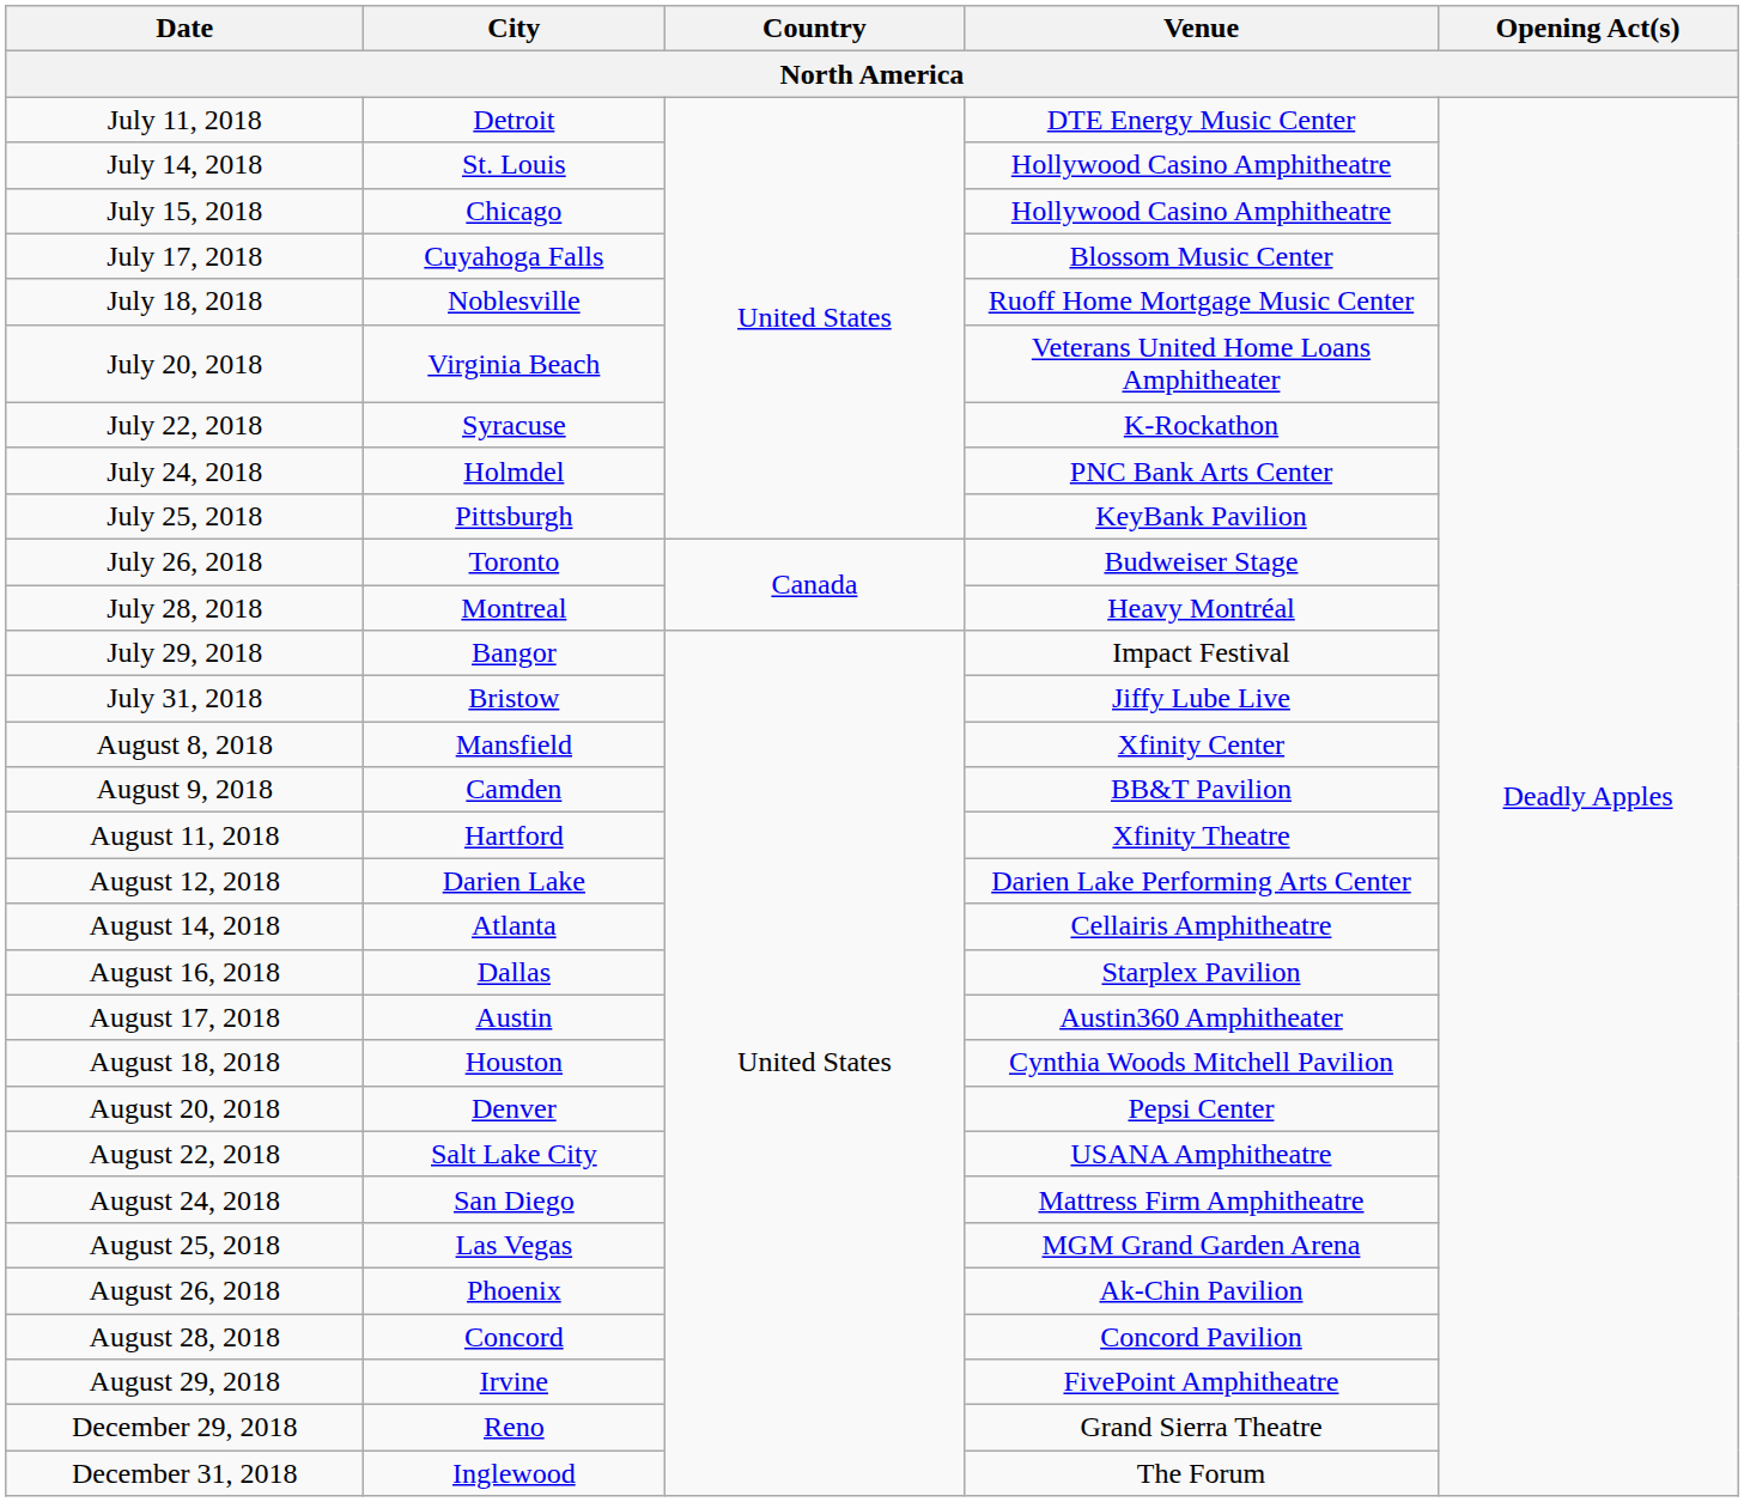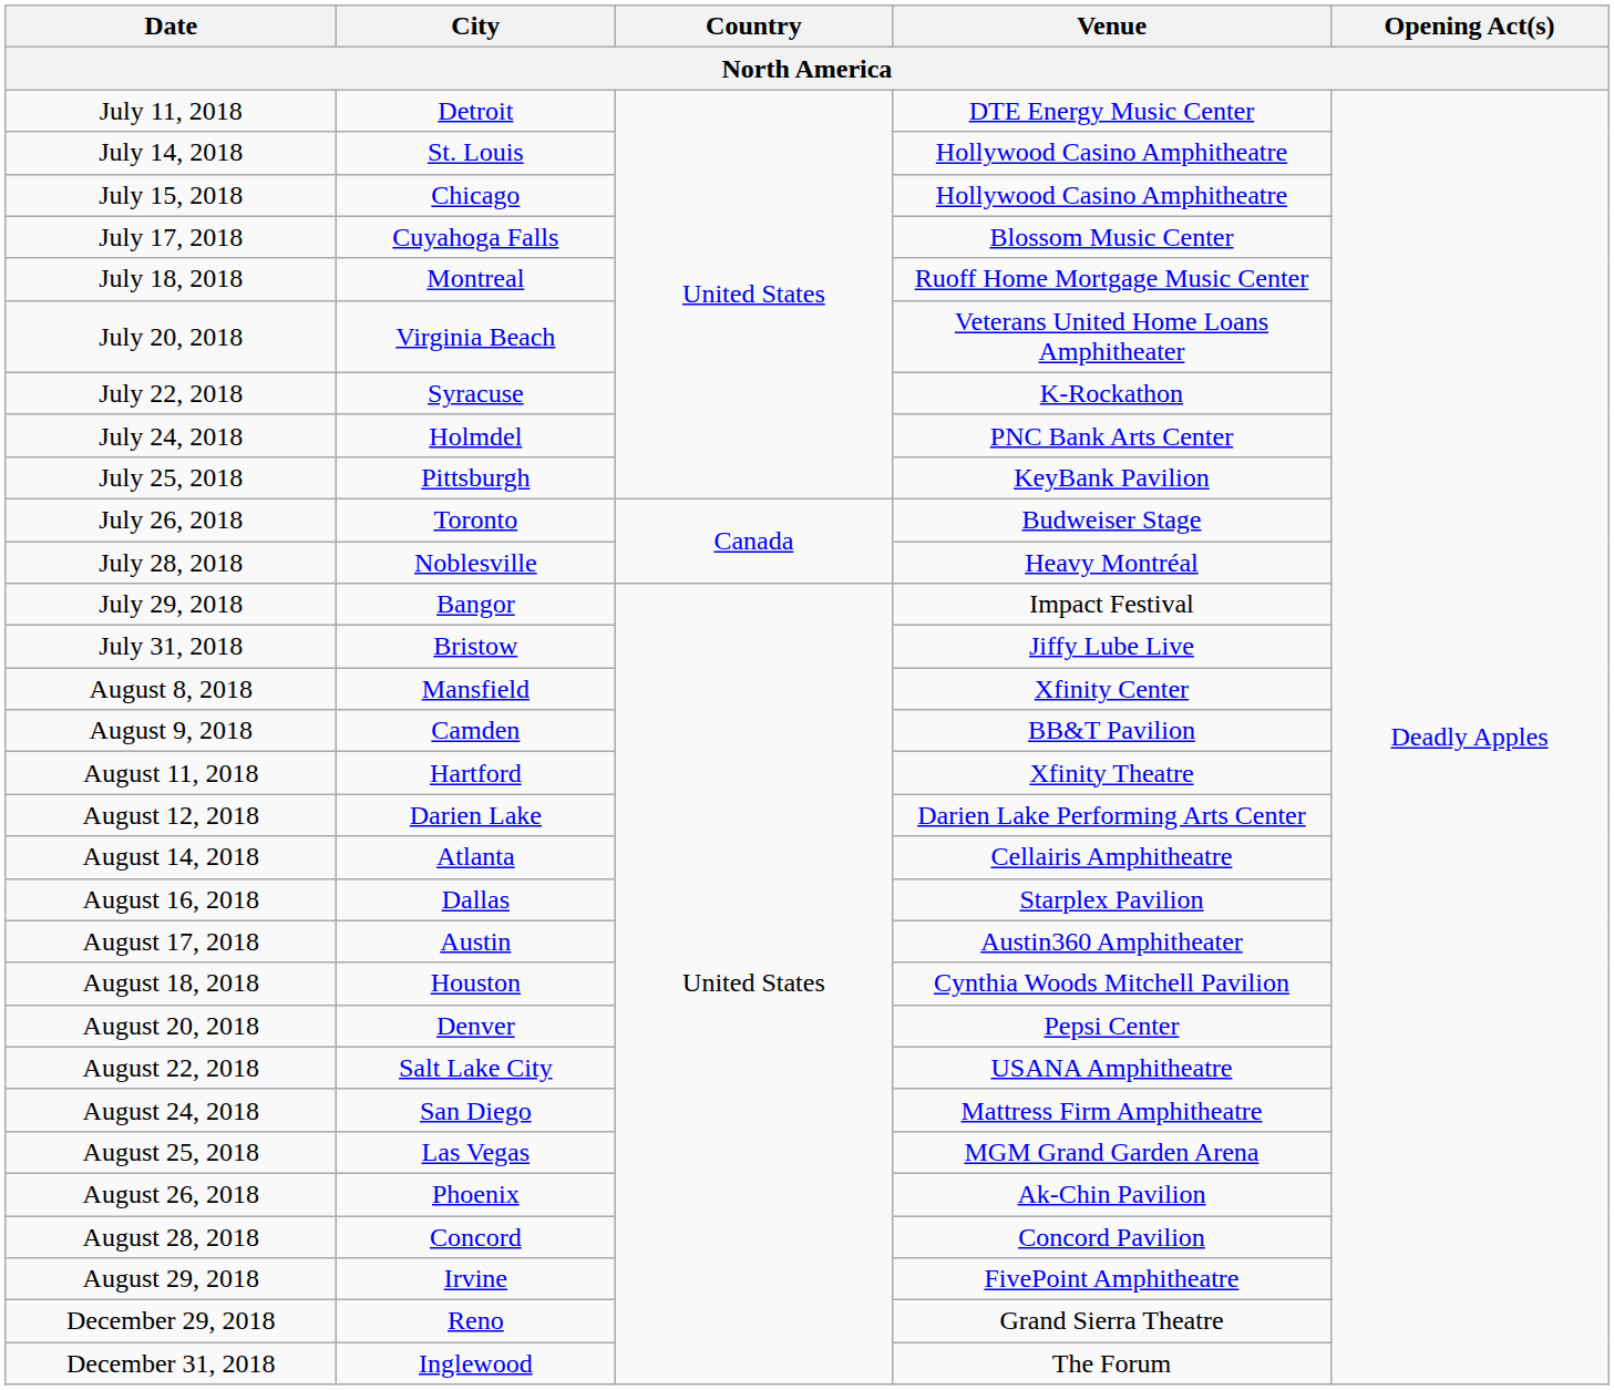July 18, 2018 | City: Noblesville -> Montreal
July 28, 2018 | City: Montreal -> Noblesville
